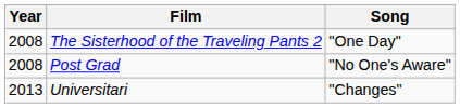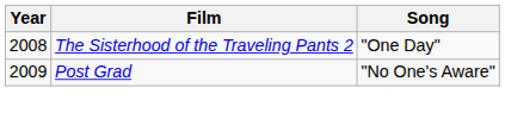Post Grad | Year: 2008 -> 2009
- row: 2013 | Universitari | "Changes"
